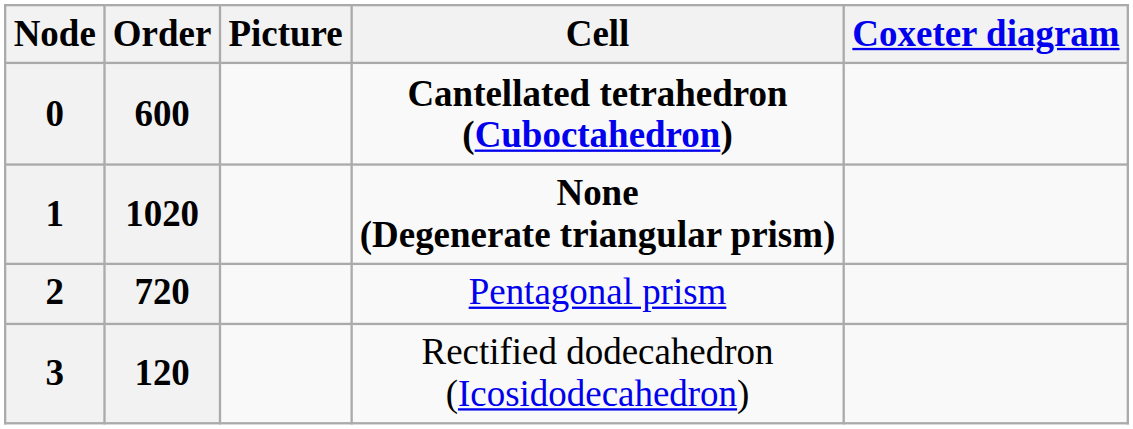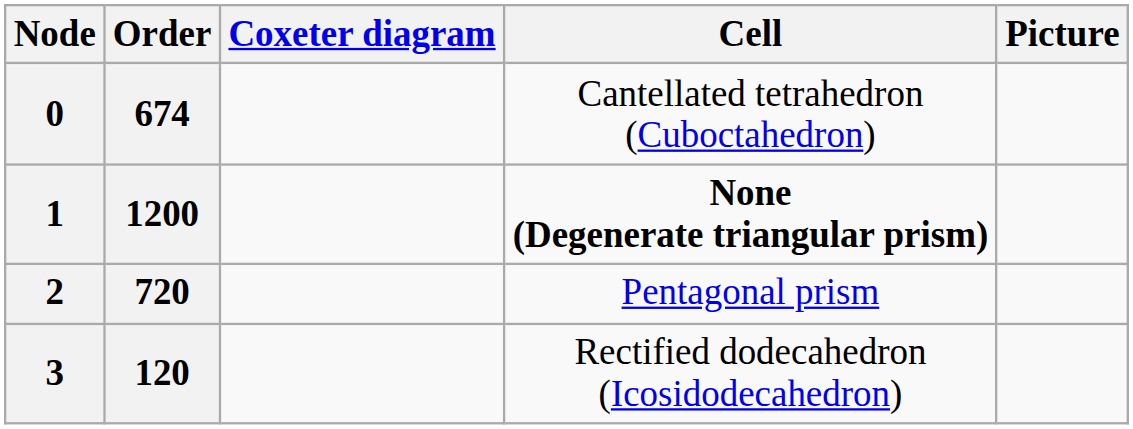columns swapped: Coxeter diagram <-> Picture
0 | Order: 600 -> 674
0 | Cell: bold -> normal
1 | Order: 1020 -> 1200
